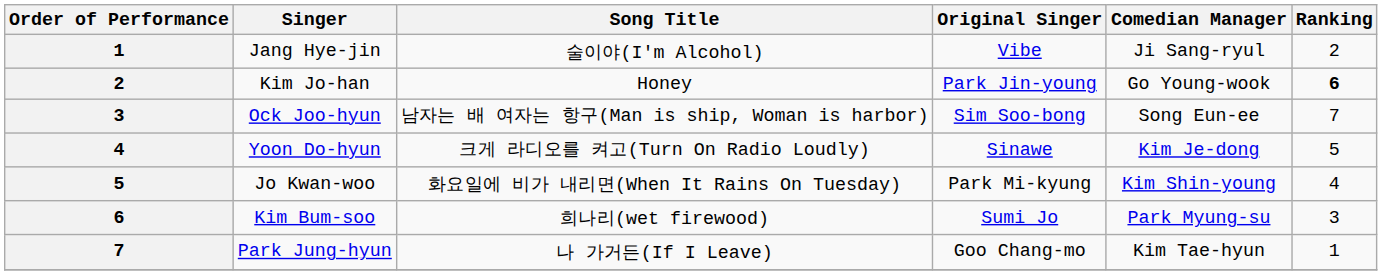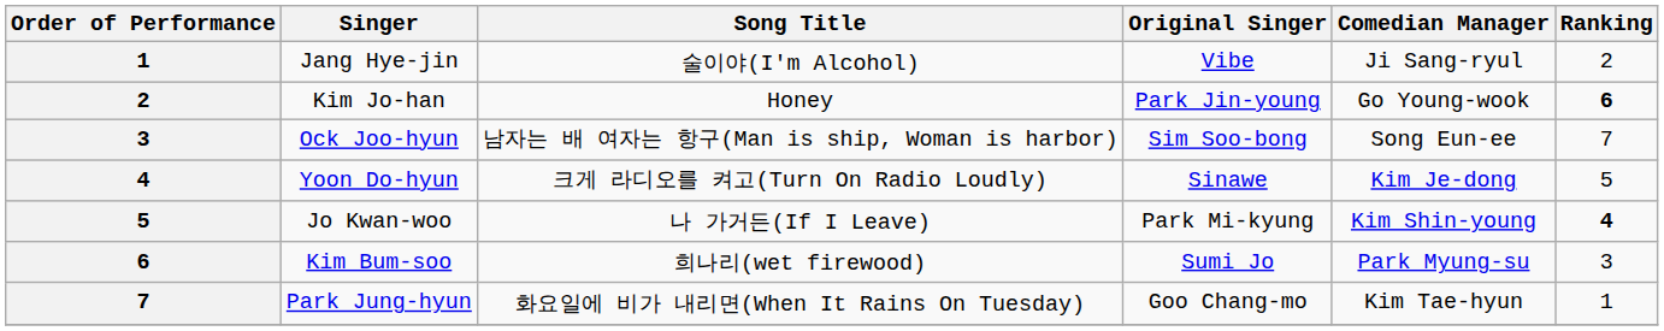Jo Kwan-woo | Song Title: 화요일에 비가 내리면(When It Rains On Tuesday) -> 나 가거든(If I Leave)
Jo Kwan-woo | Ranking: normal -> bold
Park Jung-hyun | Song Title: 나 가거든(If I Leave) -> 화요일에 비가 내리면(When It Rains On Tuesday)
